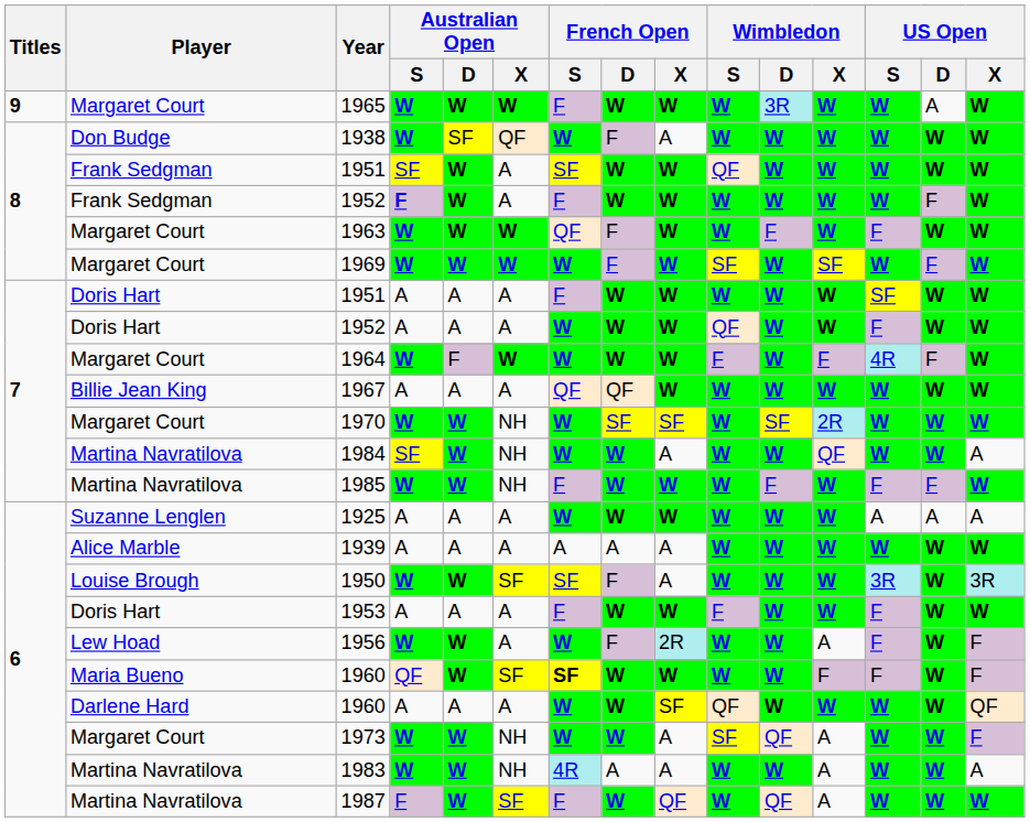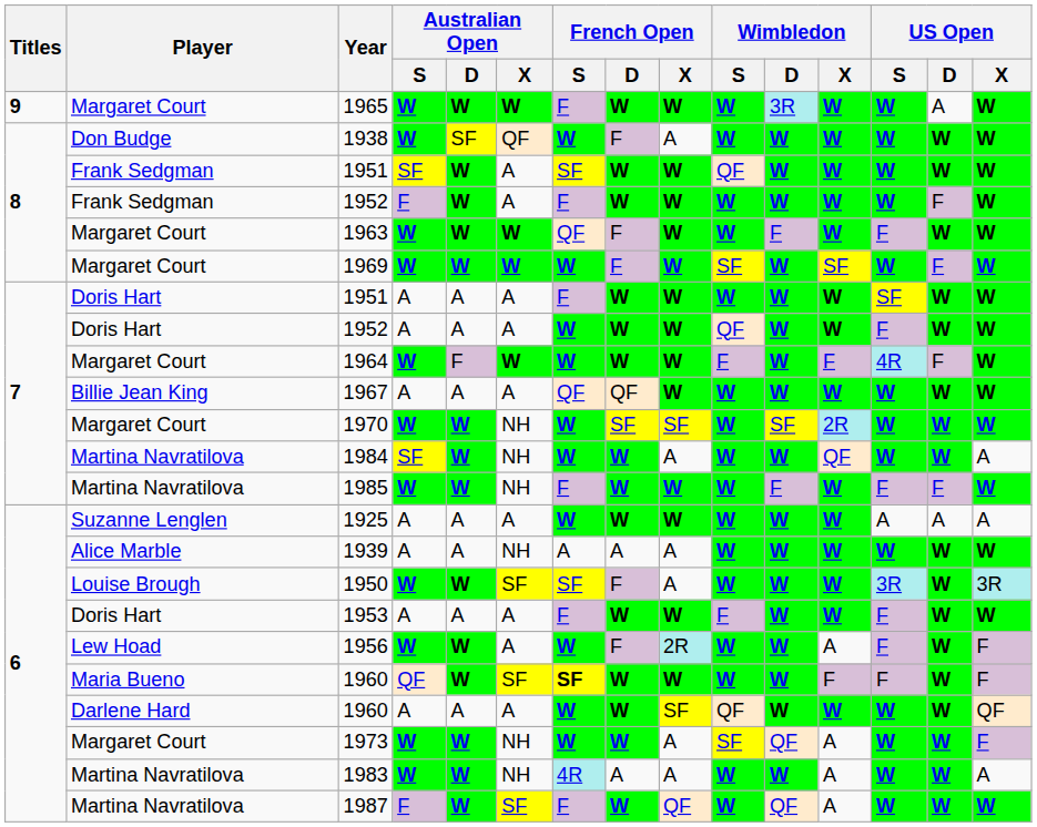Frank Sedgman / 1952 | Australian Open / S: bold -> normal
1939 | Australian Open / X: A -> NH
